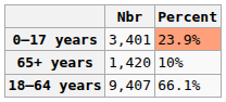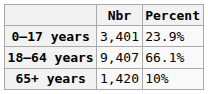0–17 years | Percent: lightsalmon background -> no background
rows swapped: 18–64 years <-> 65+ years
